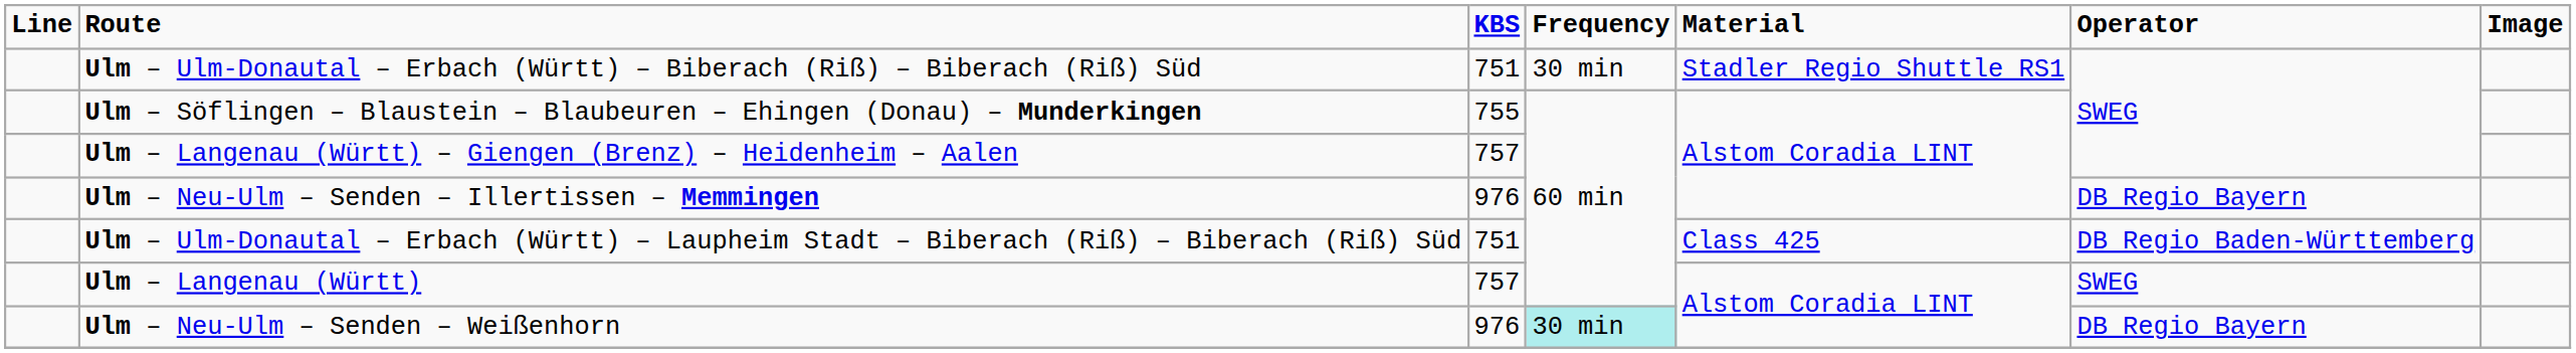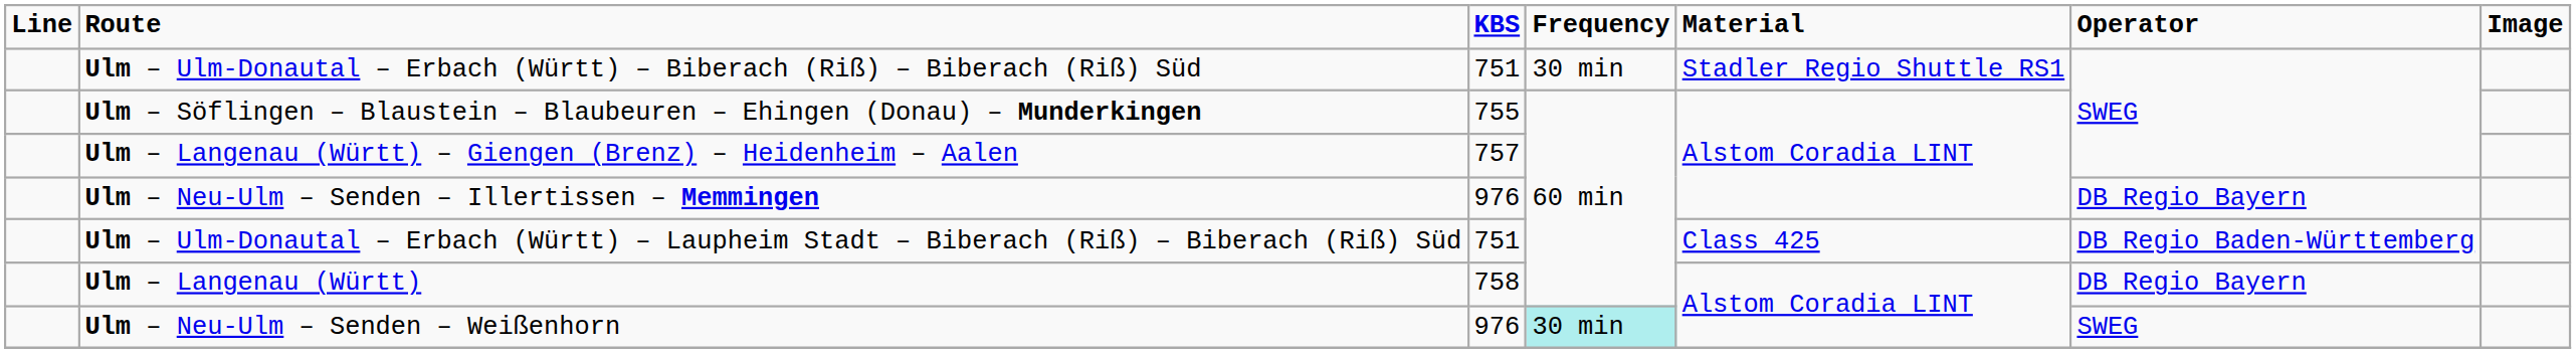Ulm – Langenau (Württ) | column 3: 757 -> 758
Ulm – Langenau (Württ) | column 6: SWEG -> DB Regio Bayern
Ulm – Neu-Ulm – Senden – Weißenhorn | column 6: DB Regio Bayern -> SWEG
